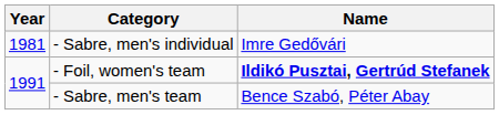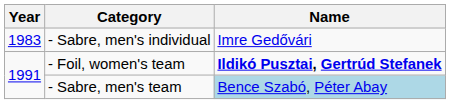- Sabre, men's individual | Year: 1981 -> 1983
- Sabre, men's team | Name: no background -> lightblue background
